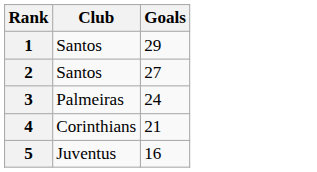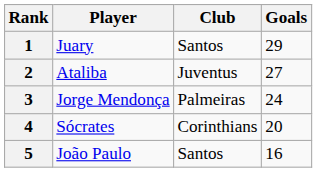+ column: Player | Juary | Ataliba | Jorge Mendonça | Sócrates | João Paulo
2 | Club: Santos -> Juventus
4 | Goals: 21 -> 20
5 | Club: Juventus -> Santos
